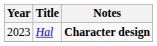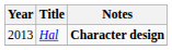Hal | Year: 2023 -> 2013
